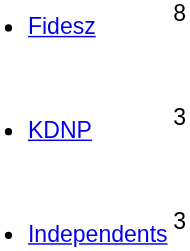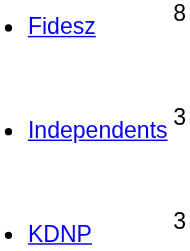rows swapped: KDNP <-> Independents
